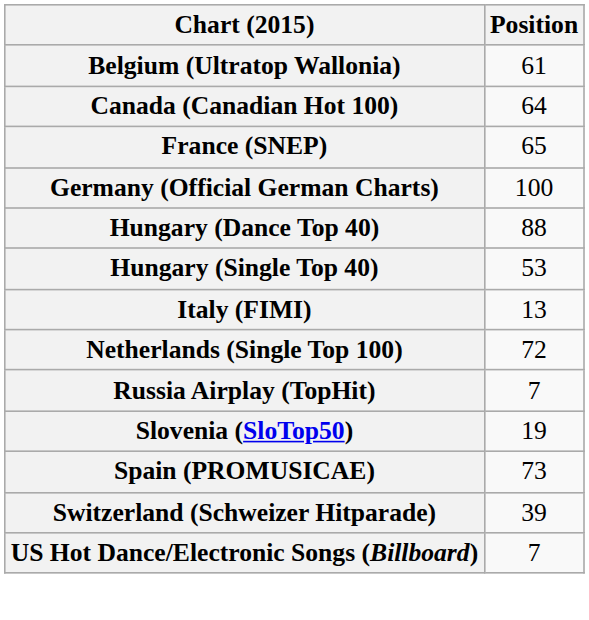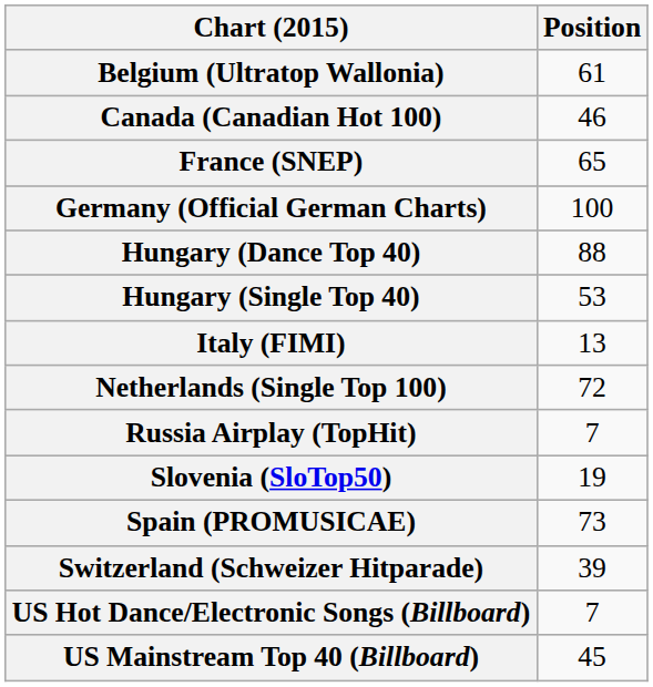Canada (Canadian Hot 100) | Position: 64 -> 46
+ row: US Mainstream Top 40 (Billboard) | 45
